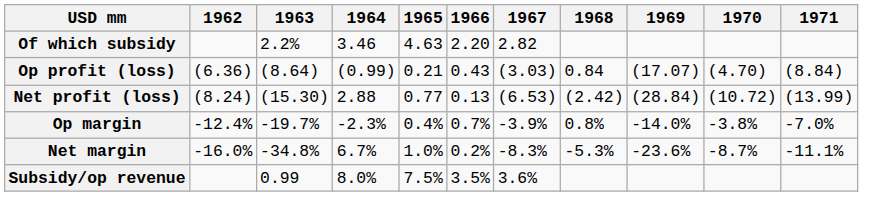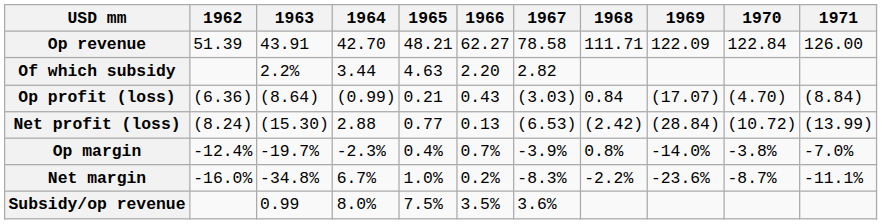+ row: Op revenue | 51.39 | 43.91 | 42.70 | 48.21 | 62.27 | 78.58 | 111.71 | 122.09 | 122.84 | 126.00
Of which subsidy | 1964: 3.46 -> 3.44
Net margin | 1968: -5.3% -> -2.2%
